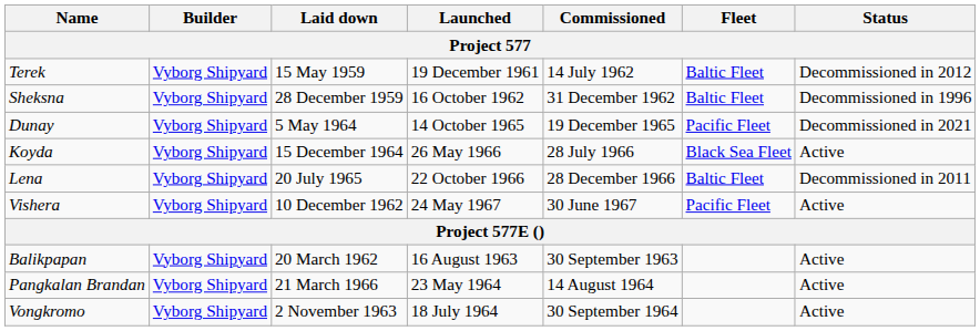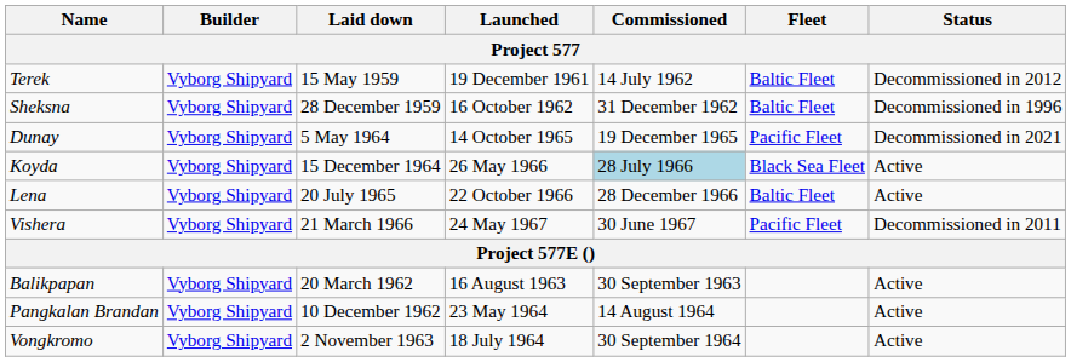Koyda | Commissioned: no background -> lightblue background
Lena | Status: Decommissioned in 2011 -> Active
Vishera | Laid down: 10 December 1962 -> 21 March 1966
Vishera | Status: Active -> Decommissioned in 2011
Pangkalan Brandan | Laid down: 21 March 1966 -> 10 December 1962
